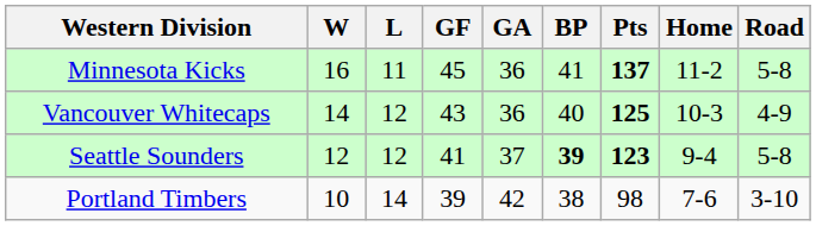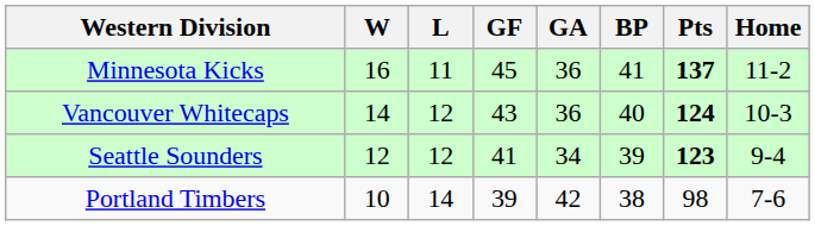- column: Road | 5-8 | 4-9 | 5-8 | 3-10
Vancouver Whitecaps | Pts: 125 -> 124
Seattle Sounders | GA: 37 -> 34
Seattle Sounders | BP: bold -> normal
